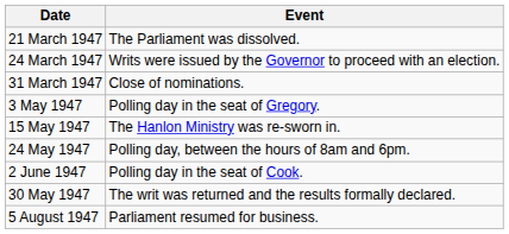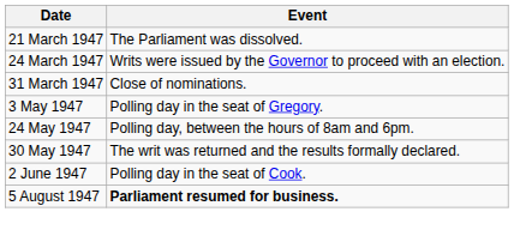- row: 15 May 1947 | The Hanlon Ministry was re-sworn in.
rows swapped: 30 May 1947 <-> 2 June 1947
5 August 1947 | Event: normal -> bold
